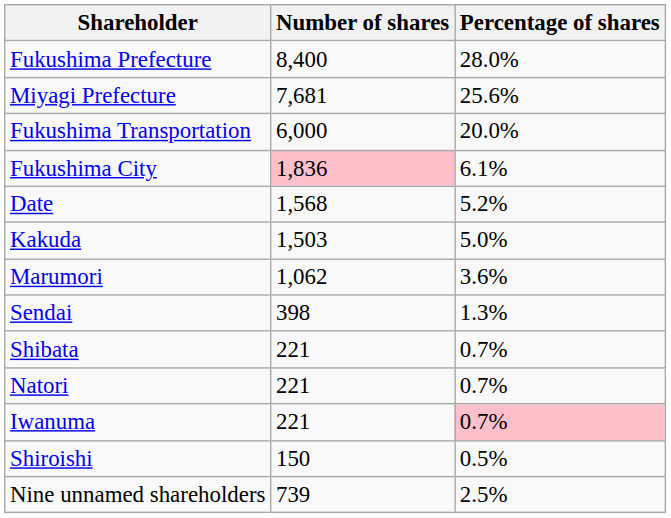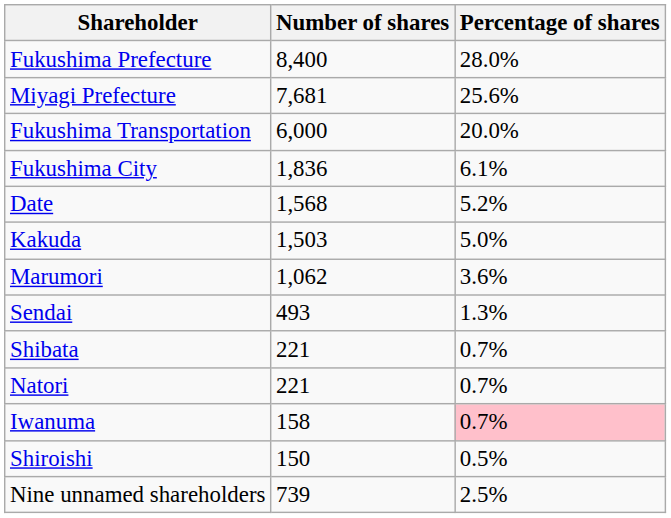Fukushima City | Number of shares: pink background -> no background
Sendai | Number of shares: 398 -> 493
Iwanuma | Number of shares: 221 -> 158
